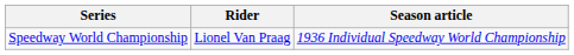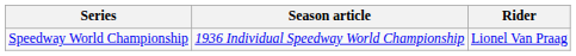columns swapped: Rider <-> Season article
